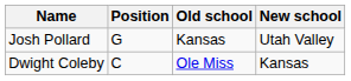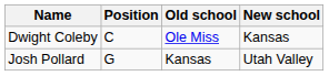rows swapped: Josh Pollard <-> Dwight Coleby
